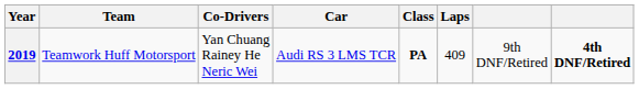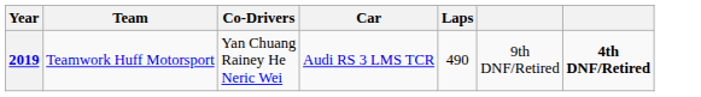- column: Class | PA
2019 | Laps: 409 -> 490
